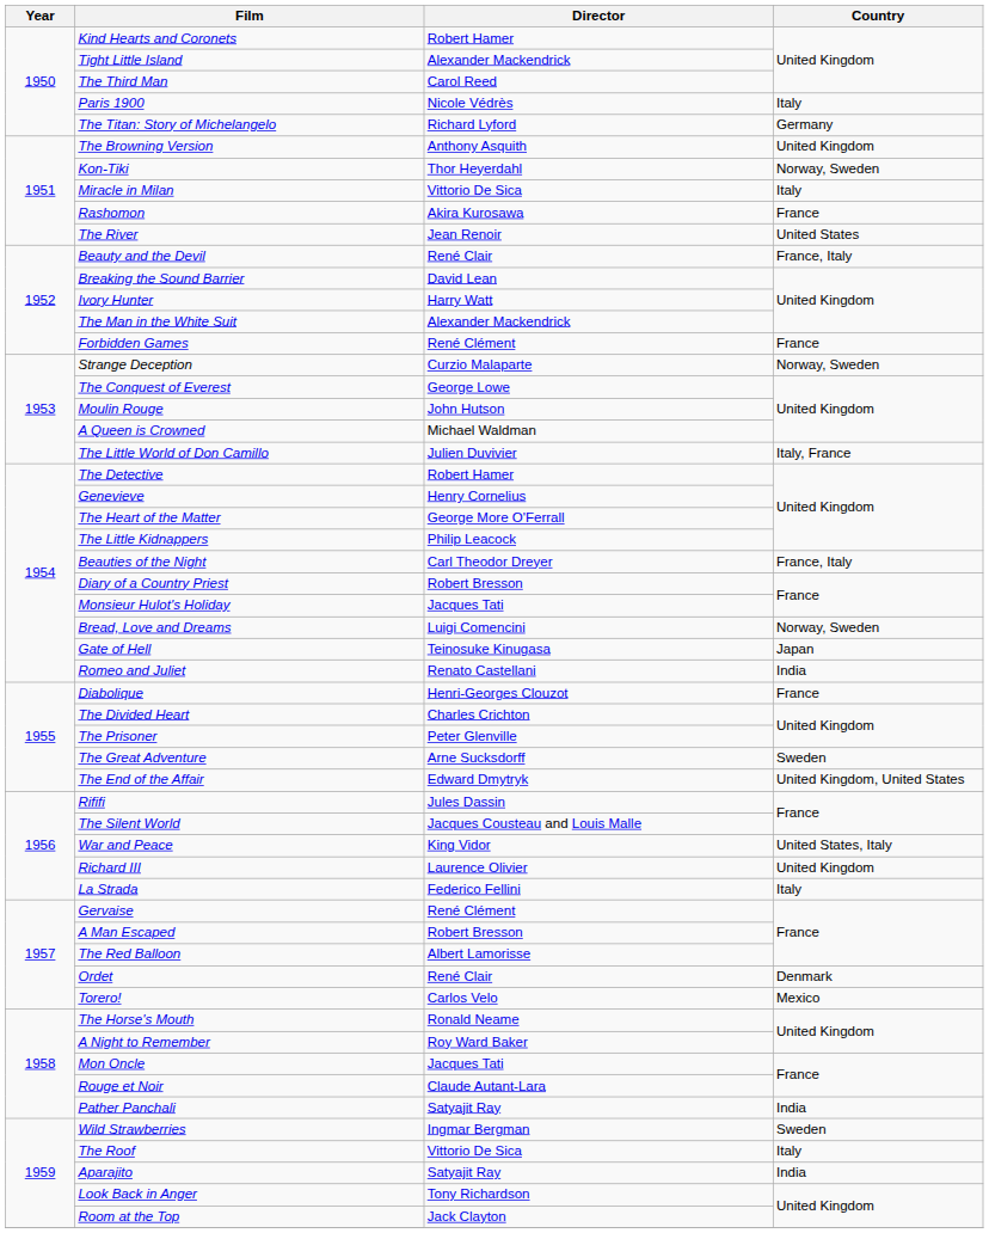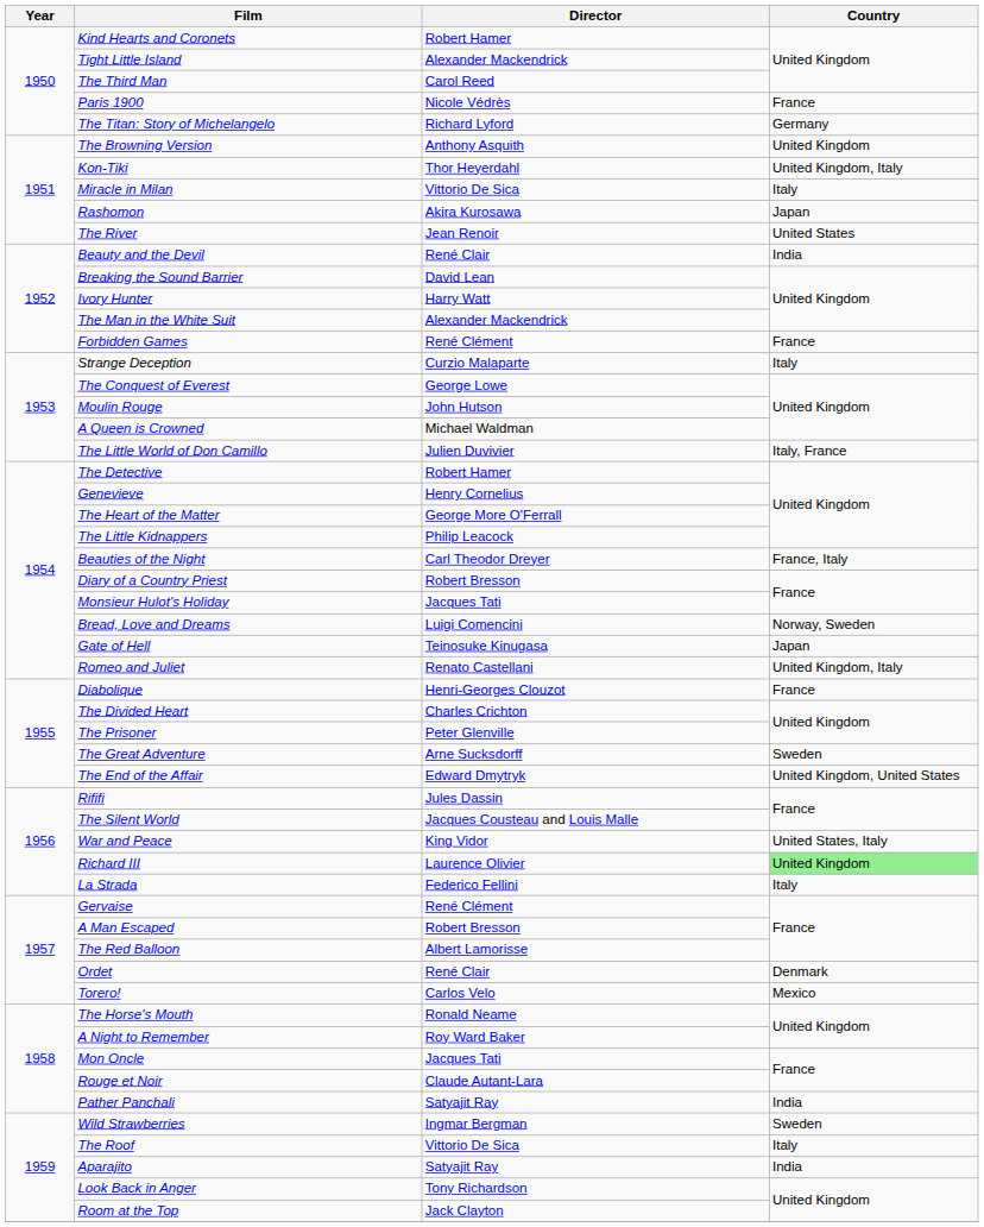Paris 1900 | Country: Italy -> France
Kon-Tiki | Country: Norway, Sweden -> United Kingdom, Italy
Rashomon | Country: France -> Japan
Beauty and the Devil | Country: France, Italy -> India
Strange Deception | Country: Norway, Sweden -> Italy
Romeo and Juliet | Country: India -> United Kingdom, Italy
Richard III | Country: no background -> lightgreen background
